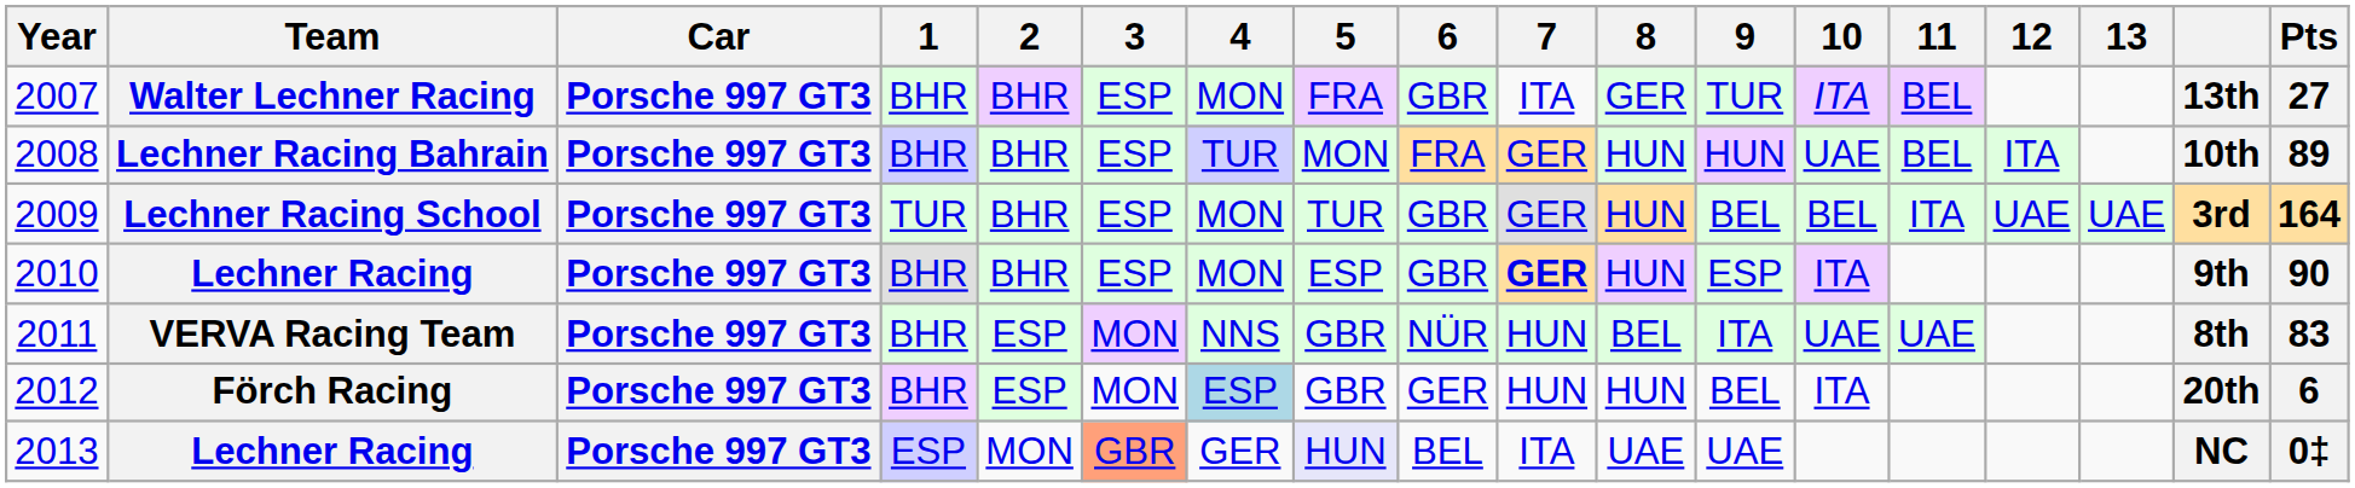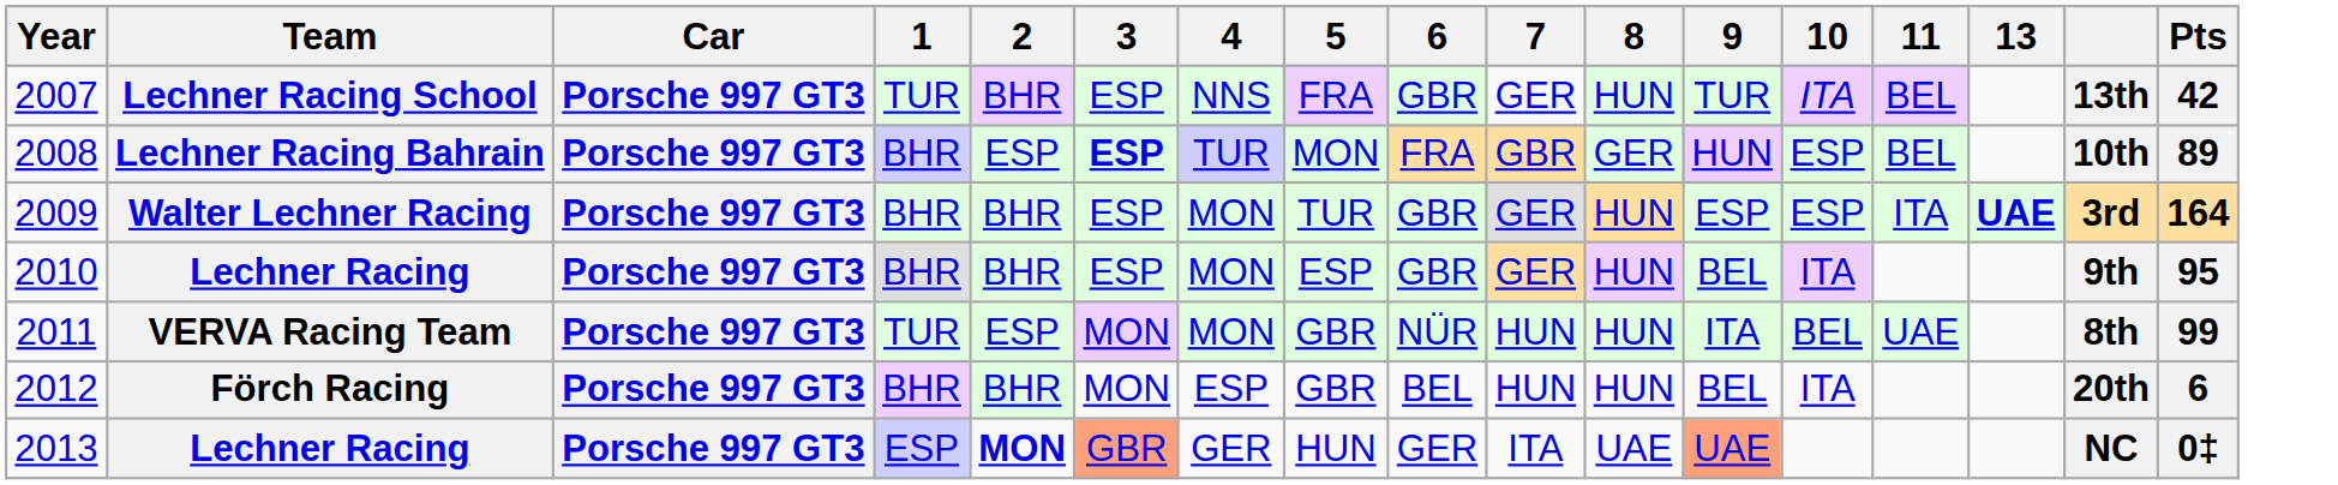- column: 12 | ITA | UAE
2007 | Team: Walter Lechner Racing -> Lechner Racing School
2007 | 1: BHR -> TUR
2007 | 4: MON -> NNS
2007 | 7: ITA -> GER
2007 | 8: GER -> HUN
2007 | Pts: 27 -> 42
2008 | 2: BHR -> ESP
2008 | 3: normal -> bold
2008 | 7: GER -> GBR
2008 | 8: HUN -> GER
2008 | 10: UAE -> ESP
2009 | Team: Lechner Racing School -> Walter Lechner Racing
2009 | 1: TUR -> BHR
2009 | 9: BEL -> ESP
2009 | 10: BEL -> ESP
2009 | 13: normal -> bold
2010 | 7: bold -> normal
2010 | 9: ESP -> BEL
2010 | Pts: 90 -> 95
2011 | 1: BHR -> TUR
2011 | 4: NNS -> MON
2011 | 8: BEL -> HUN
2011 | 10: UAE -> BEL
2011 | Pts: 83 -> 99
2012 | 2: ESP -> BHR
2012 | 4: lightblue background -> no background
2012 | 6: GER -> BEL
2013 | 2: normal -> bold
2013 | 5: lavender background -> no background
2013 | 6: BEL -> GER
2013 | 9: no background -> lightsalmon background
